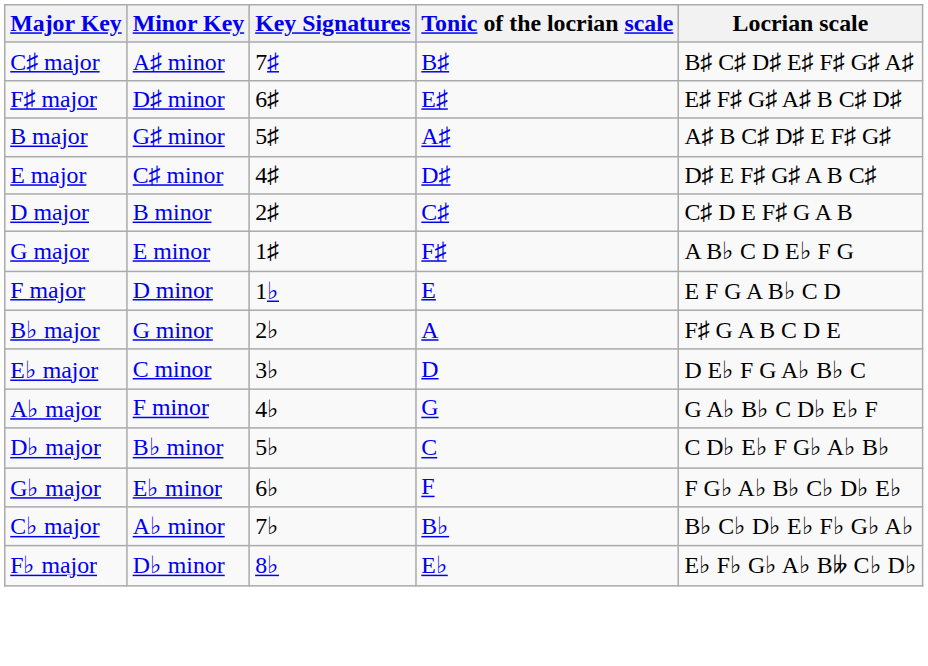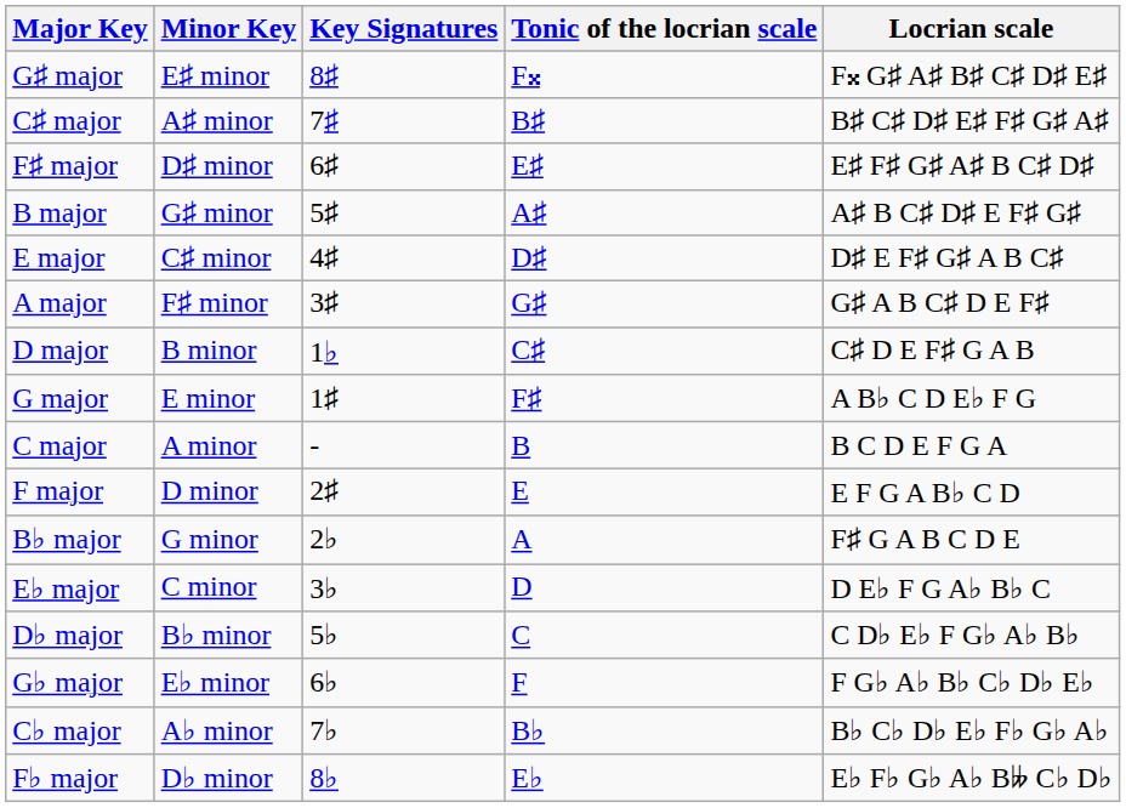+ row: G♯ major | E♯ minor | 8♯ | F𝄪 | F𝄪 G♯ A♯ B♯ C♯ D♯ E♯
+ row: A major | F♯ minor | 3♯ | G♯ | G♯ A B C♯ D E F♯
D major | Key Signatures: 2♯ -> 1♭
+ row: C major | A minor | - | B | B C D E F G A
F major | Key Signatures: 1♭ -> 2♯
- row: A♭ major | F minor | 4♭ | G | G A♭ B♭ C D♭ E♭ F
